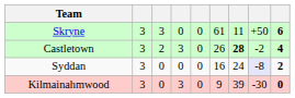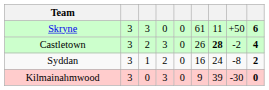Syddan | column 3: 0 -> 1
Syddan | column 4: 0 -> 2
Syddan | column 8: lavender background -> no background
